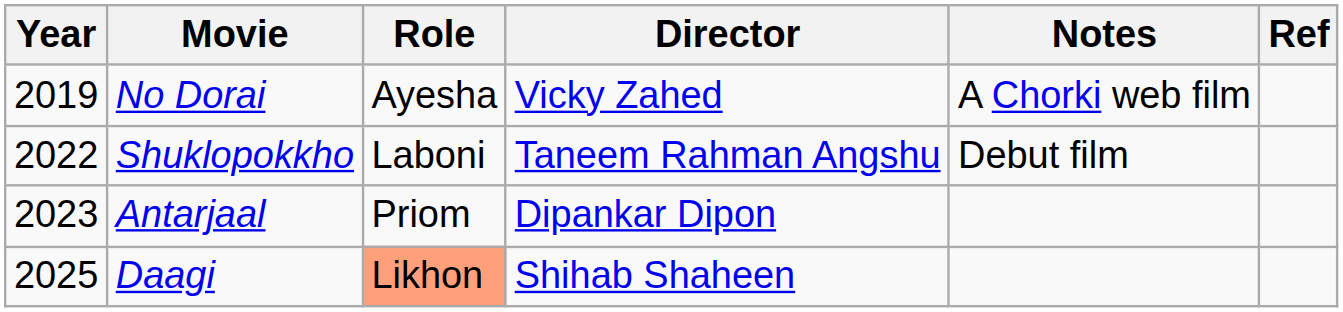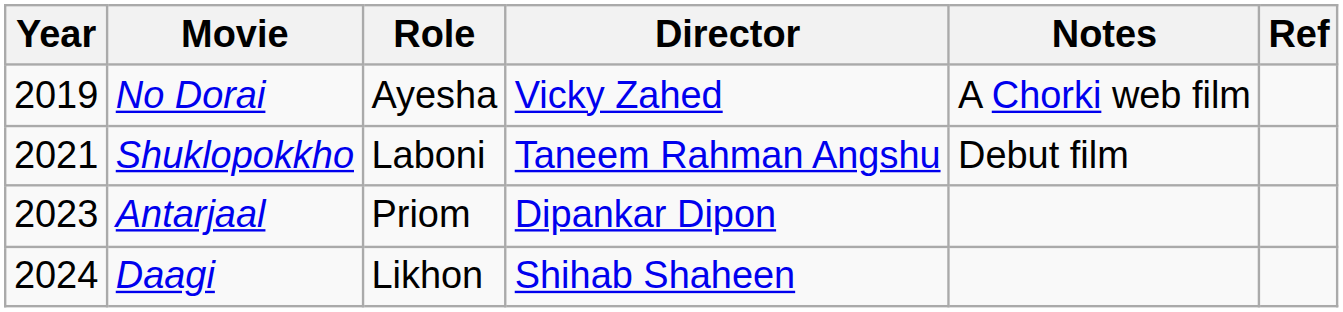Shuklopokkho | Year: 2022 -> 2021
Daagi | Year: 2025 -> 2024
Daagi | Role: lightsalmon background -> no background
